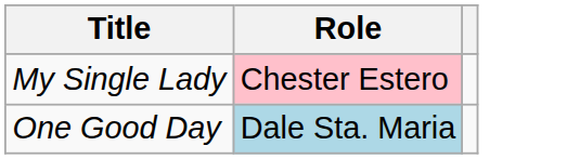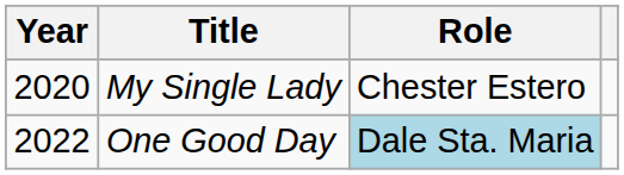+ column: Year | 2020 | 2022
My Single Lady | Role: pink background -> no background
